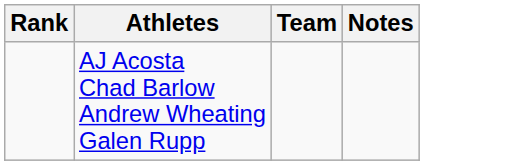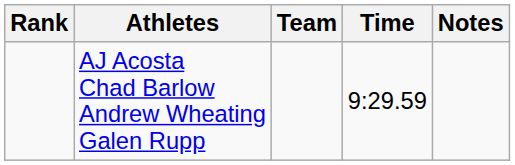+ column: Time | 9:29.59
